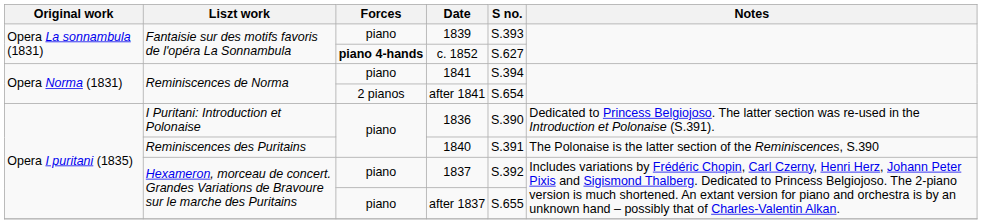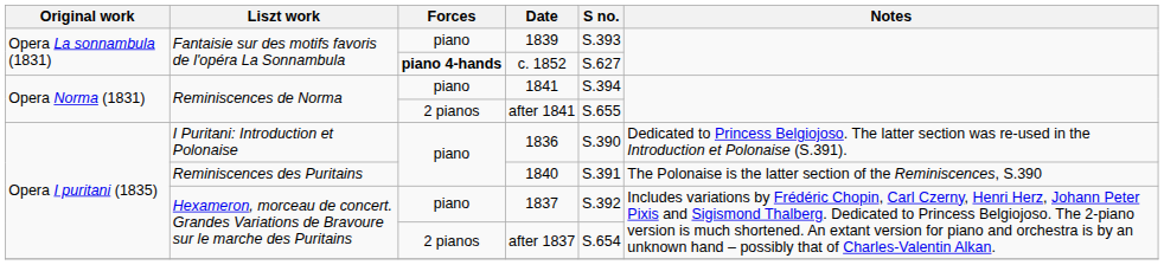after 1841 | S no.: S.654 -> S.655
after 1837 | Forces: piano -> 2 pianos
after 1837 | S no.: S.655 -> S.654
